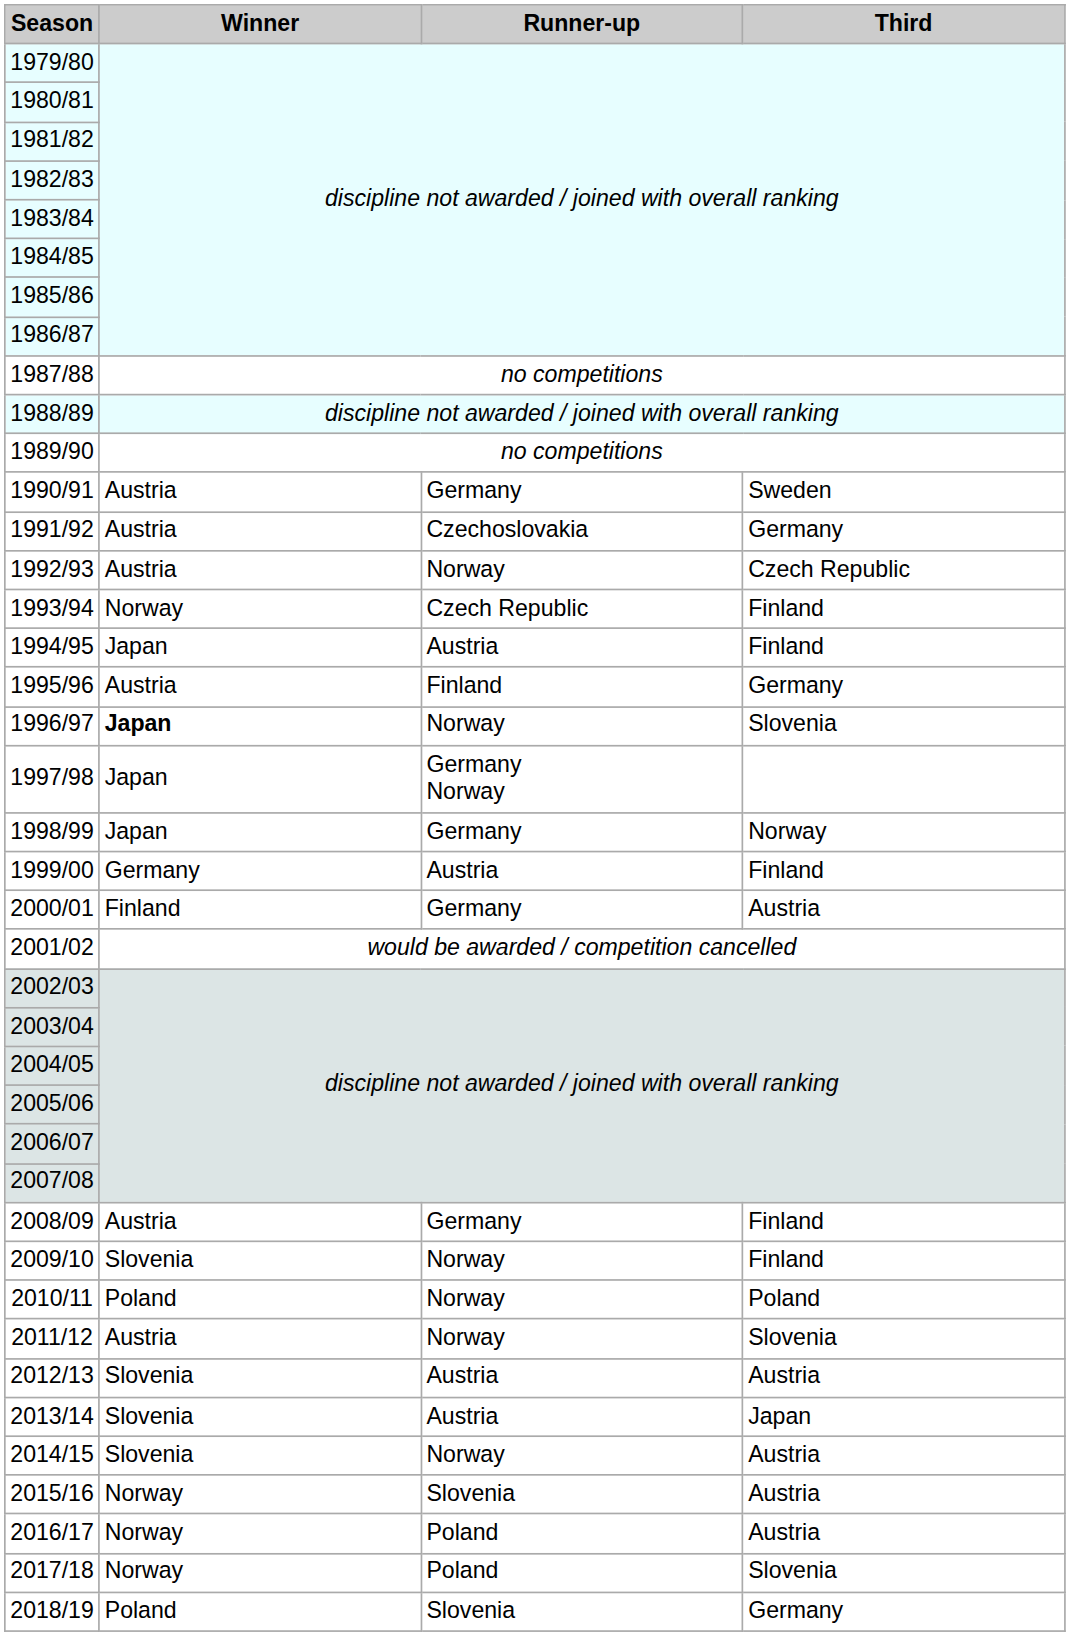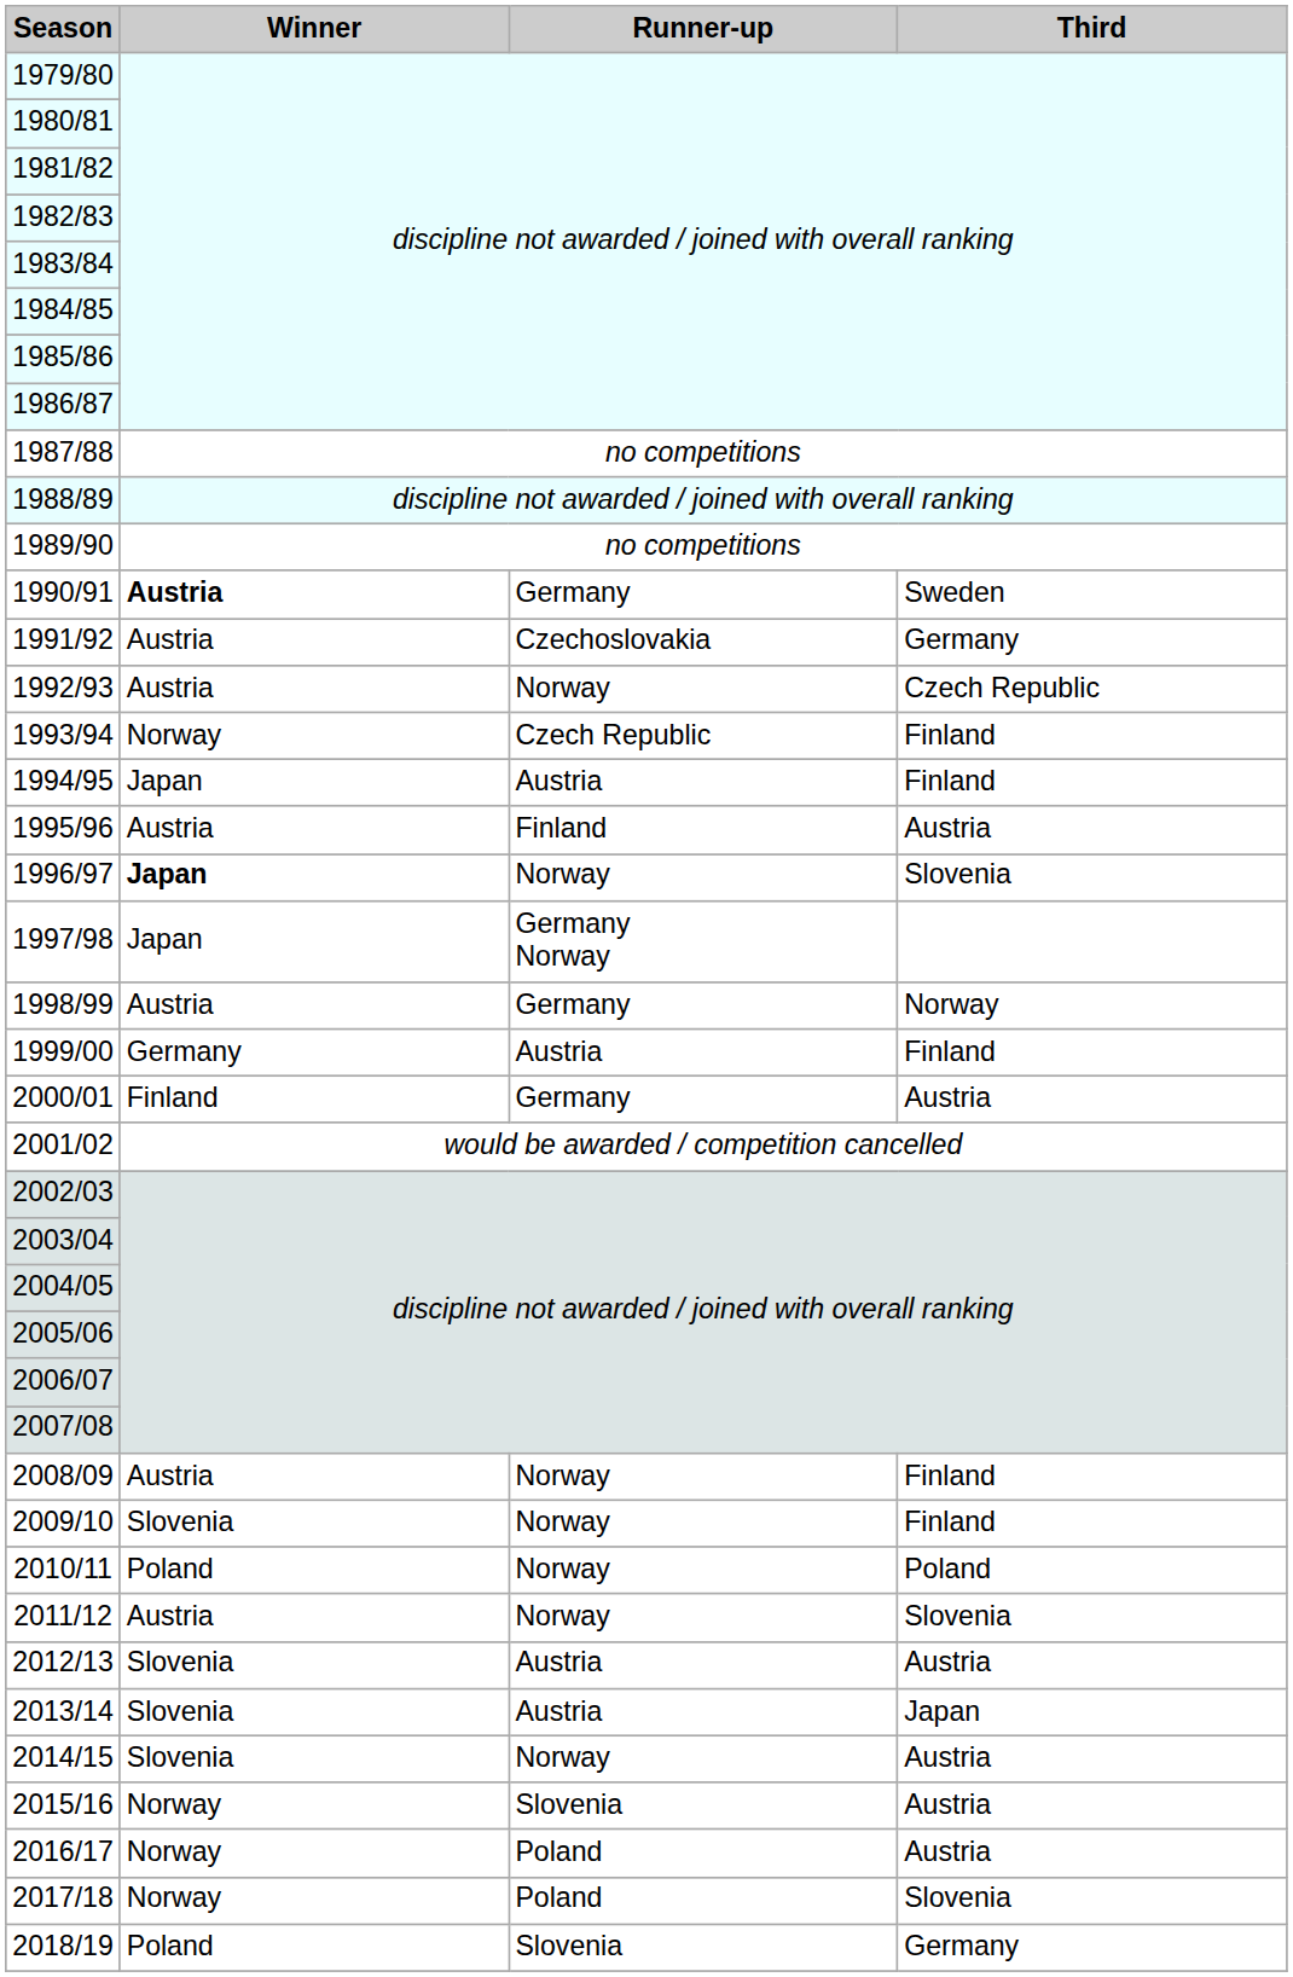1990/91 | Winner: normal -> bold
1995/96 | Third: Germany -> Austria
1998/99 | Winner: Japan -> Austria
2008/09 | Runner-up: Germany -> Norway
